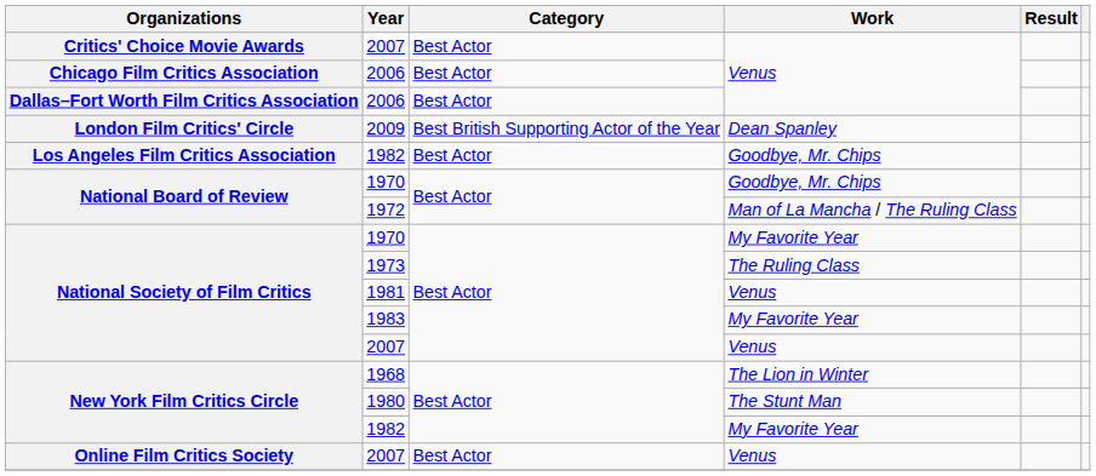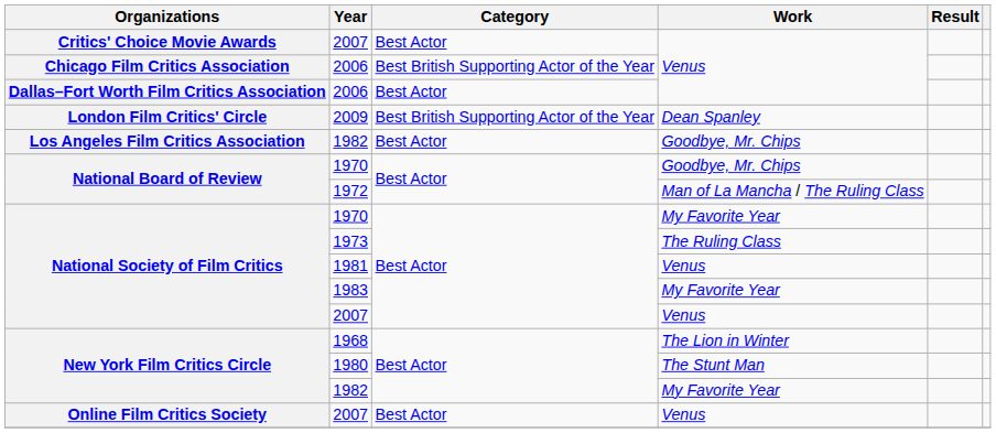Chicago Film Critics Association / 2006 | Category: Best Actor -> Best British Supporting Actor of the Year
